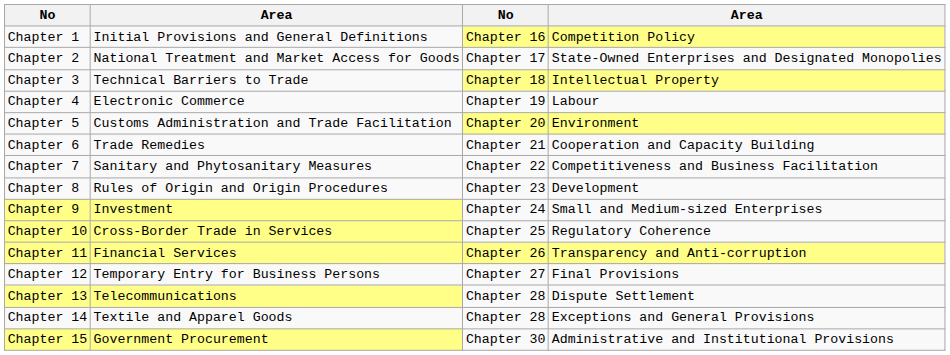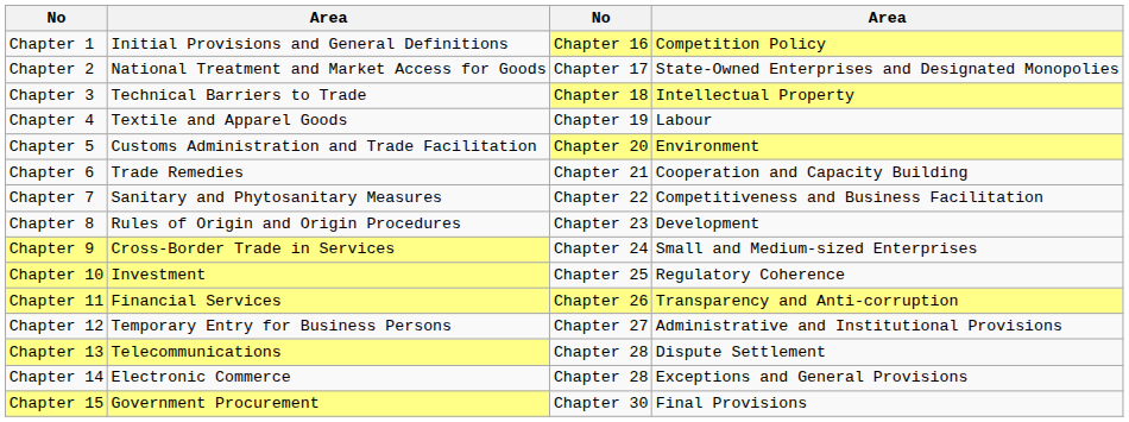Chapter 4 | column 2: Electronic Commerce -> Textile and Apparel Goods
Chapter 9 | column 2: Investment -> Cross-Border Trade in Services
Chapter 10 | column 2: Cross-Border Trade in Services -> Investment
Chapter 12 | column 4: Final Provisions -> Administrative and Institutional Provisions
Chapter 14 | column 2: Textile and Apparel Goods -> Electronic Commerce
Chapter 15 | column 4: Administrative and Institutional Provisions -> Final Provisions
